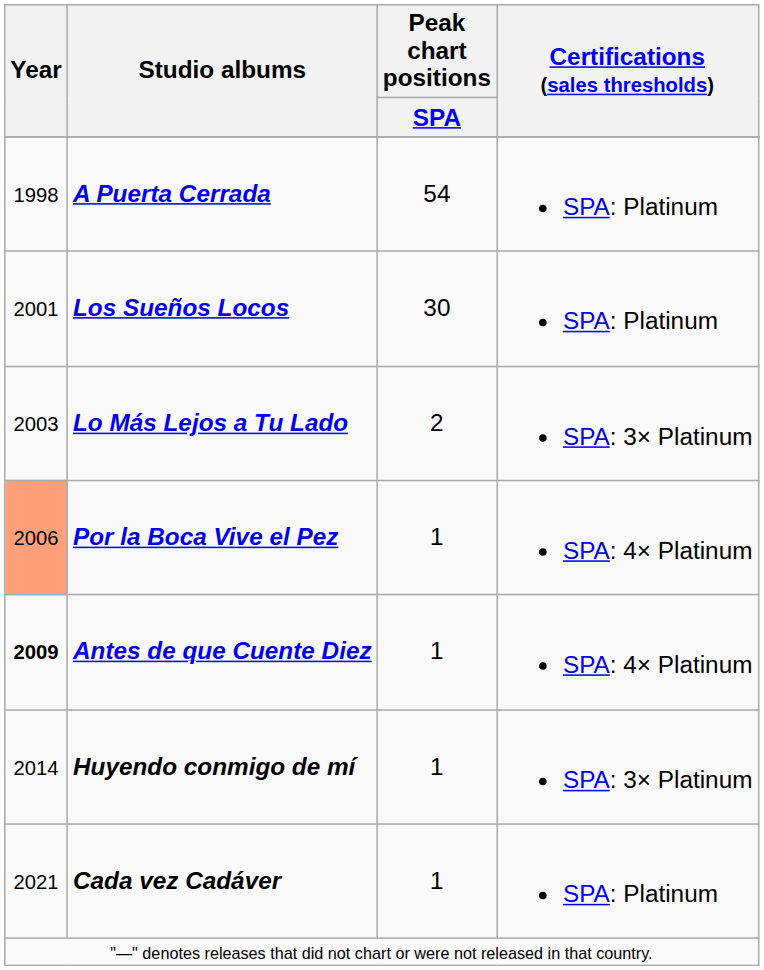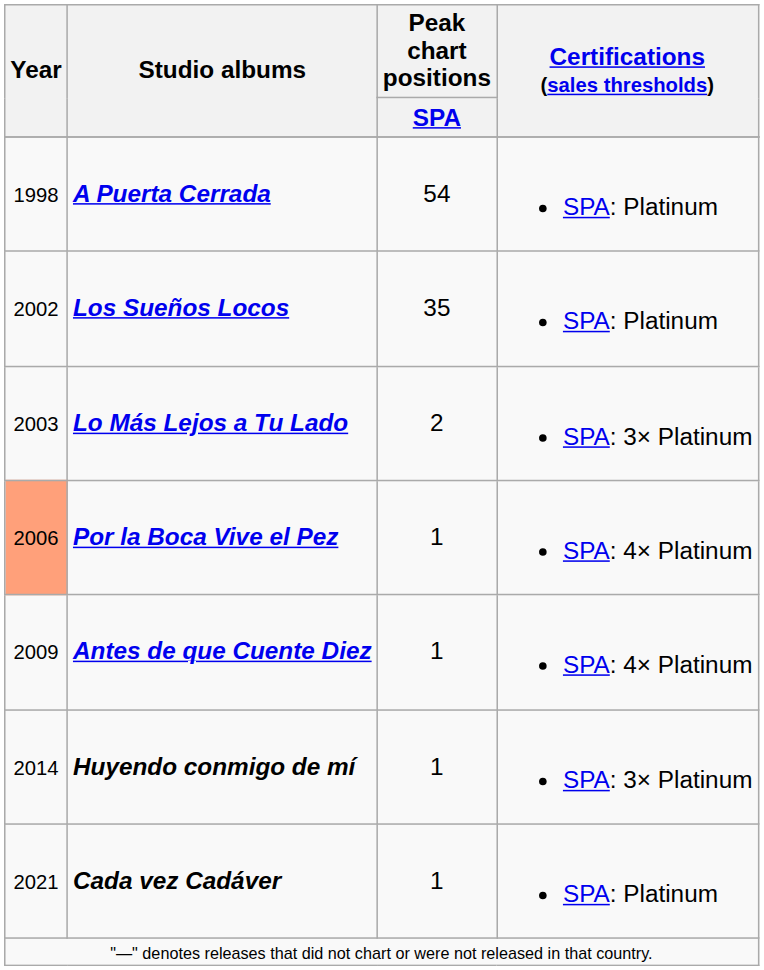Los Sueños Locos | Year: 2001 -> 2002
Los Sueños Locos | Peak chart positions / SPA: 30 -> 35
Antes de que Cuente Diez | Year: bold -> normal
